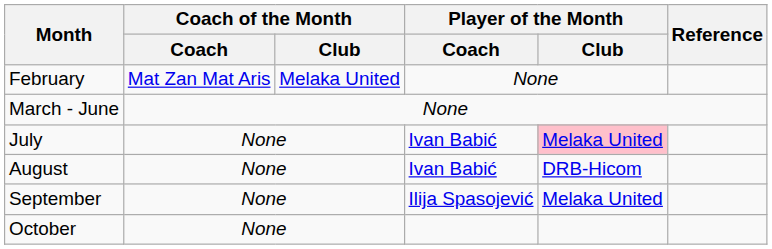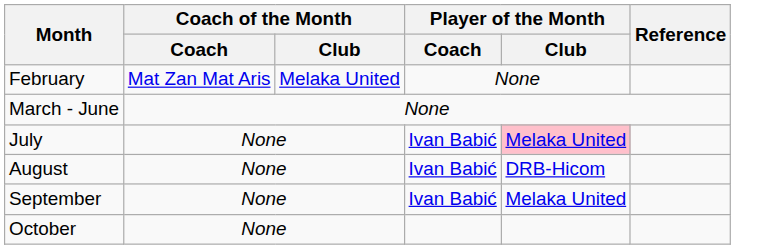September | Player of the Month / Coach: Ilija Spasojević -> Ivan Babić
